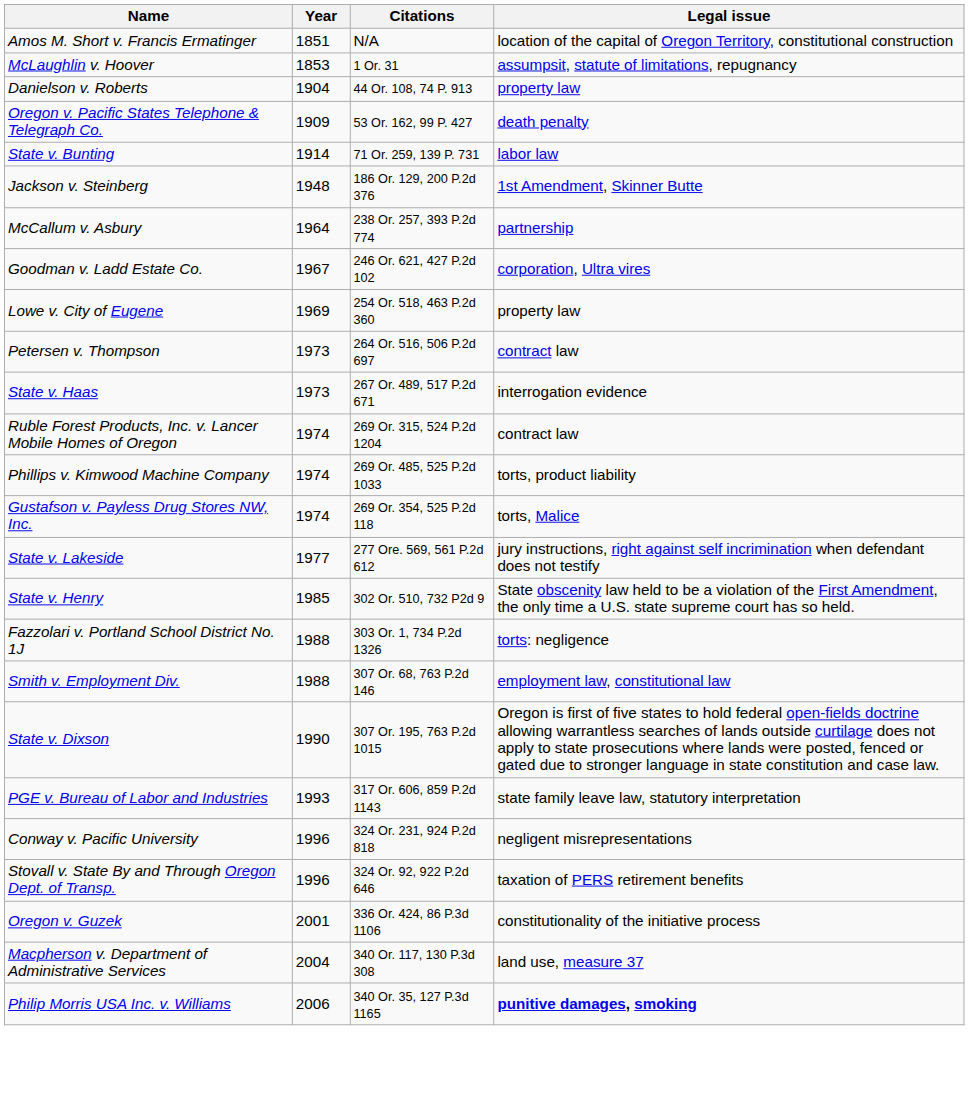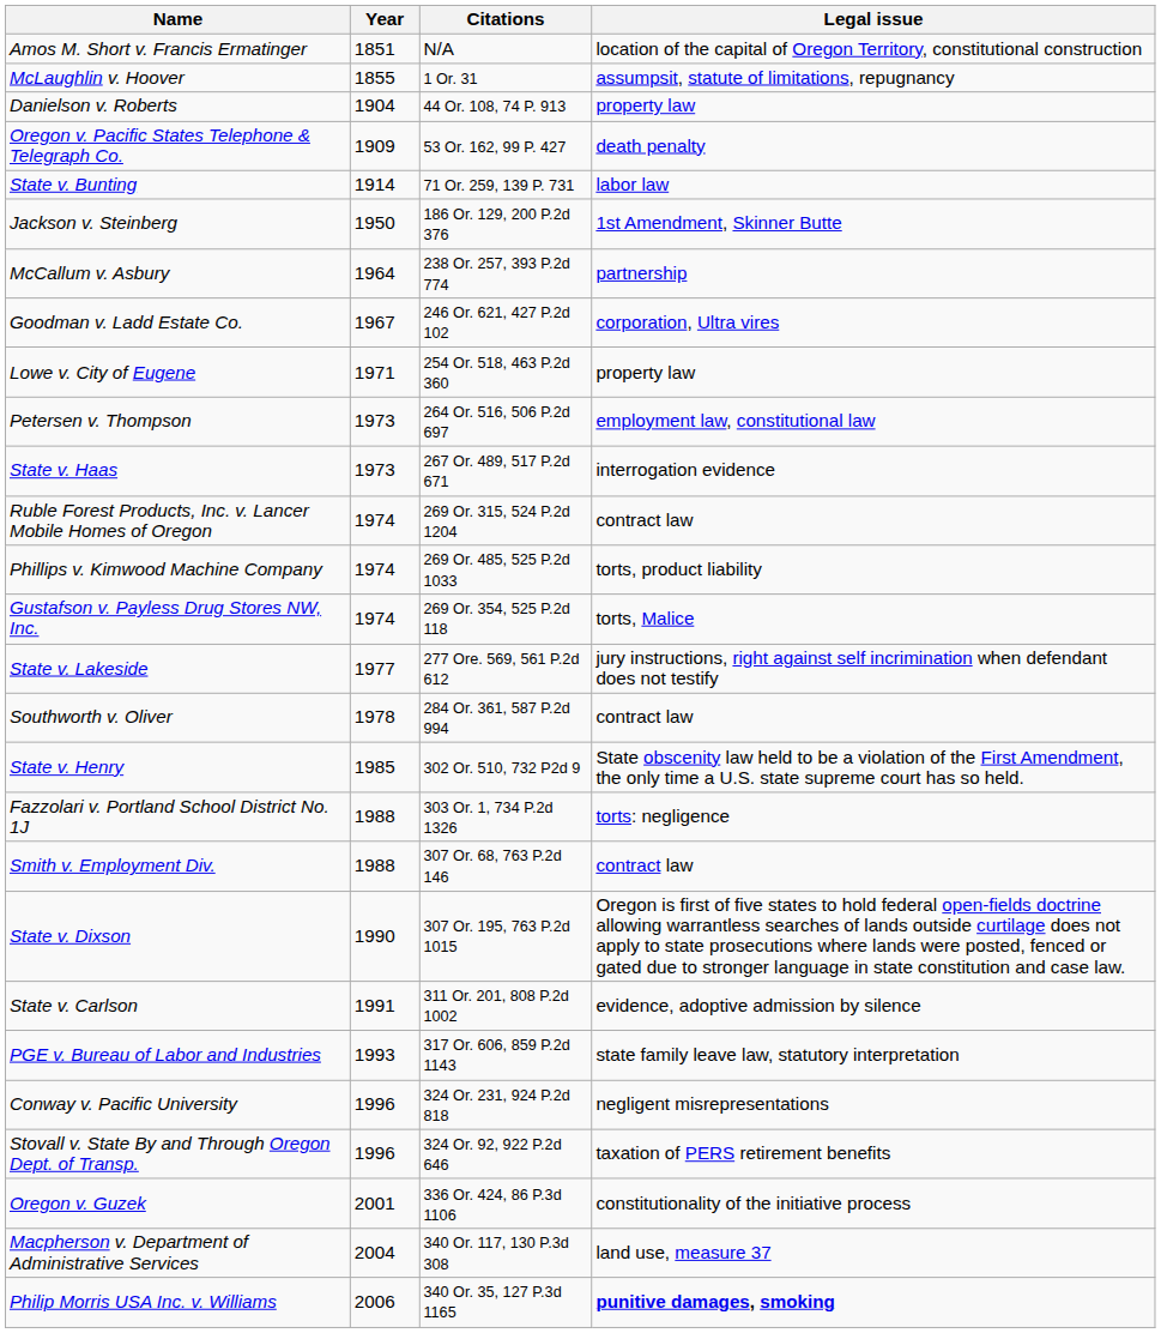McLaughlin v. Hoover | Year: 1853 -> 1855
Jackson v. Steinberg | Year: 1948 -> 1950
Lowe v. City of Eugene | Year: 1969 -> 1971
Petersen v. Thompson | Legal issue: contract law -> employment law, constitutional law
+ row: Southworth v. Oliver | 1978 | 284 Or. 361, 587 P.2d 994 | contract law
Smith v. Employment Div. | Legal issue: employment law, constitutional law -> contract law
+ row: State v. Carlson | 1991 | 311 Or. 201, 808 P.2d 1002 | evidence, adoptive admission by silence
